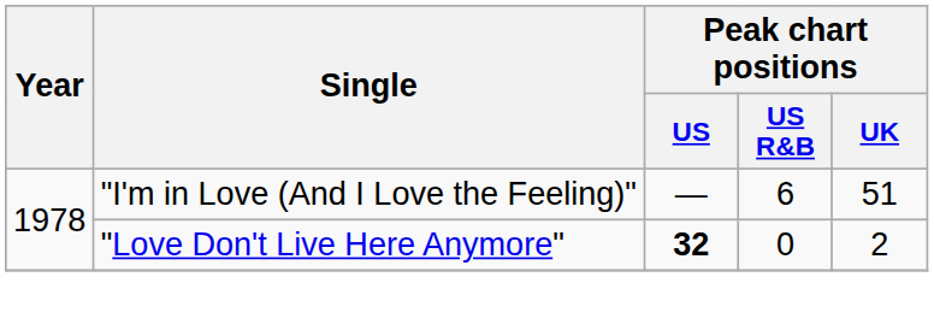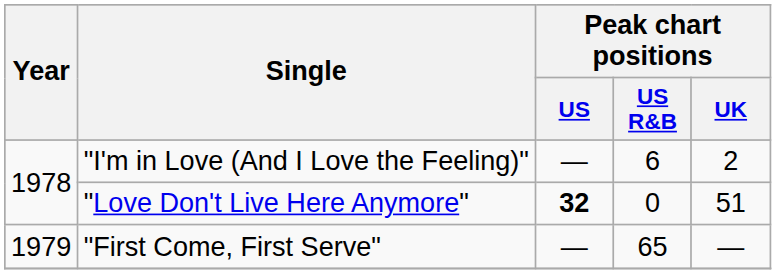"I'm in Love (And I Love the Feeling)" | Peak chart positions / UK: 51 -> 2
"Love Don't Live Here Anymore" | Peak chart positions / UK: 2 -> 51
+ row: 1979 | "First Come, First Serve" | — | 65 | —
